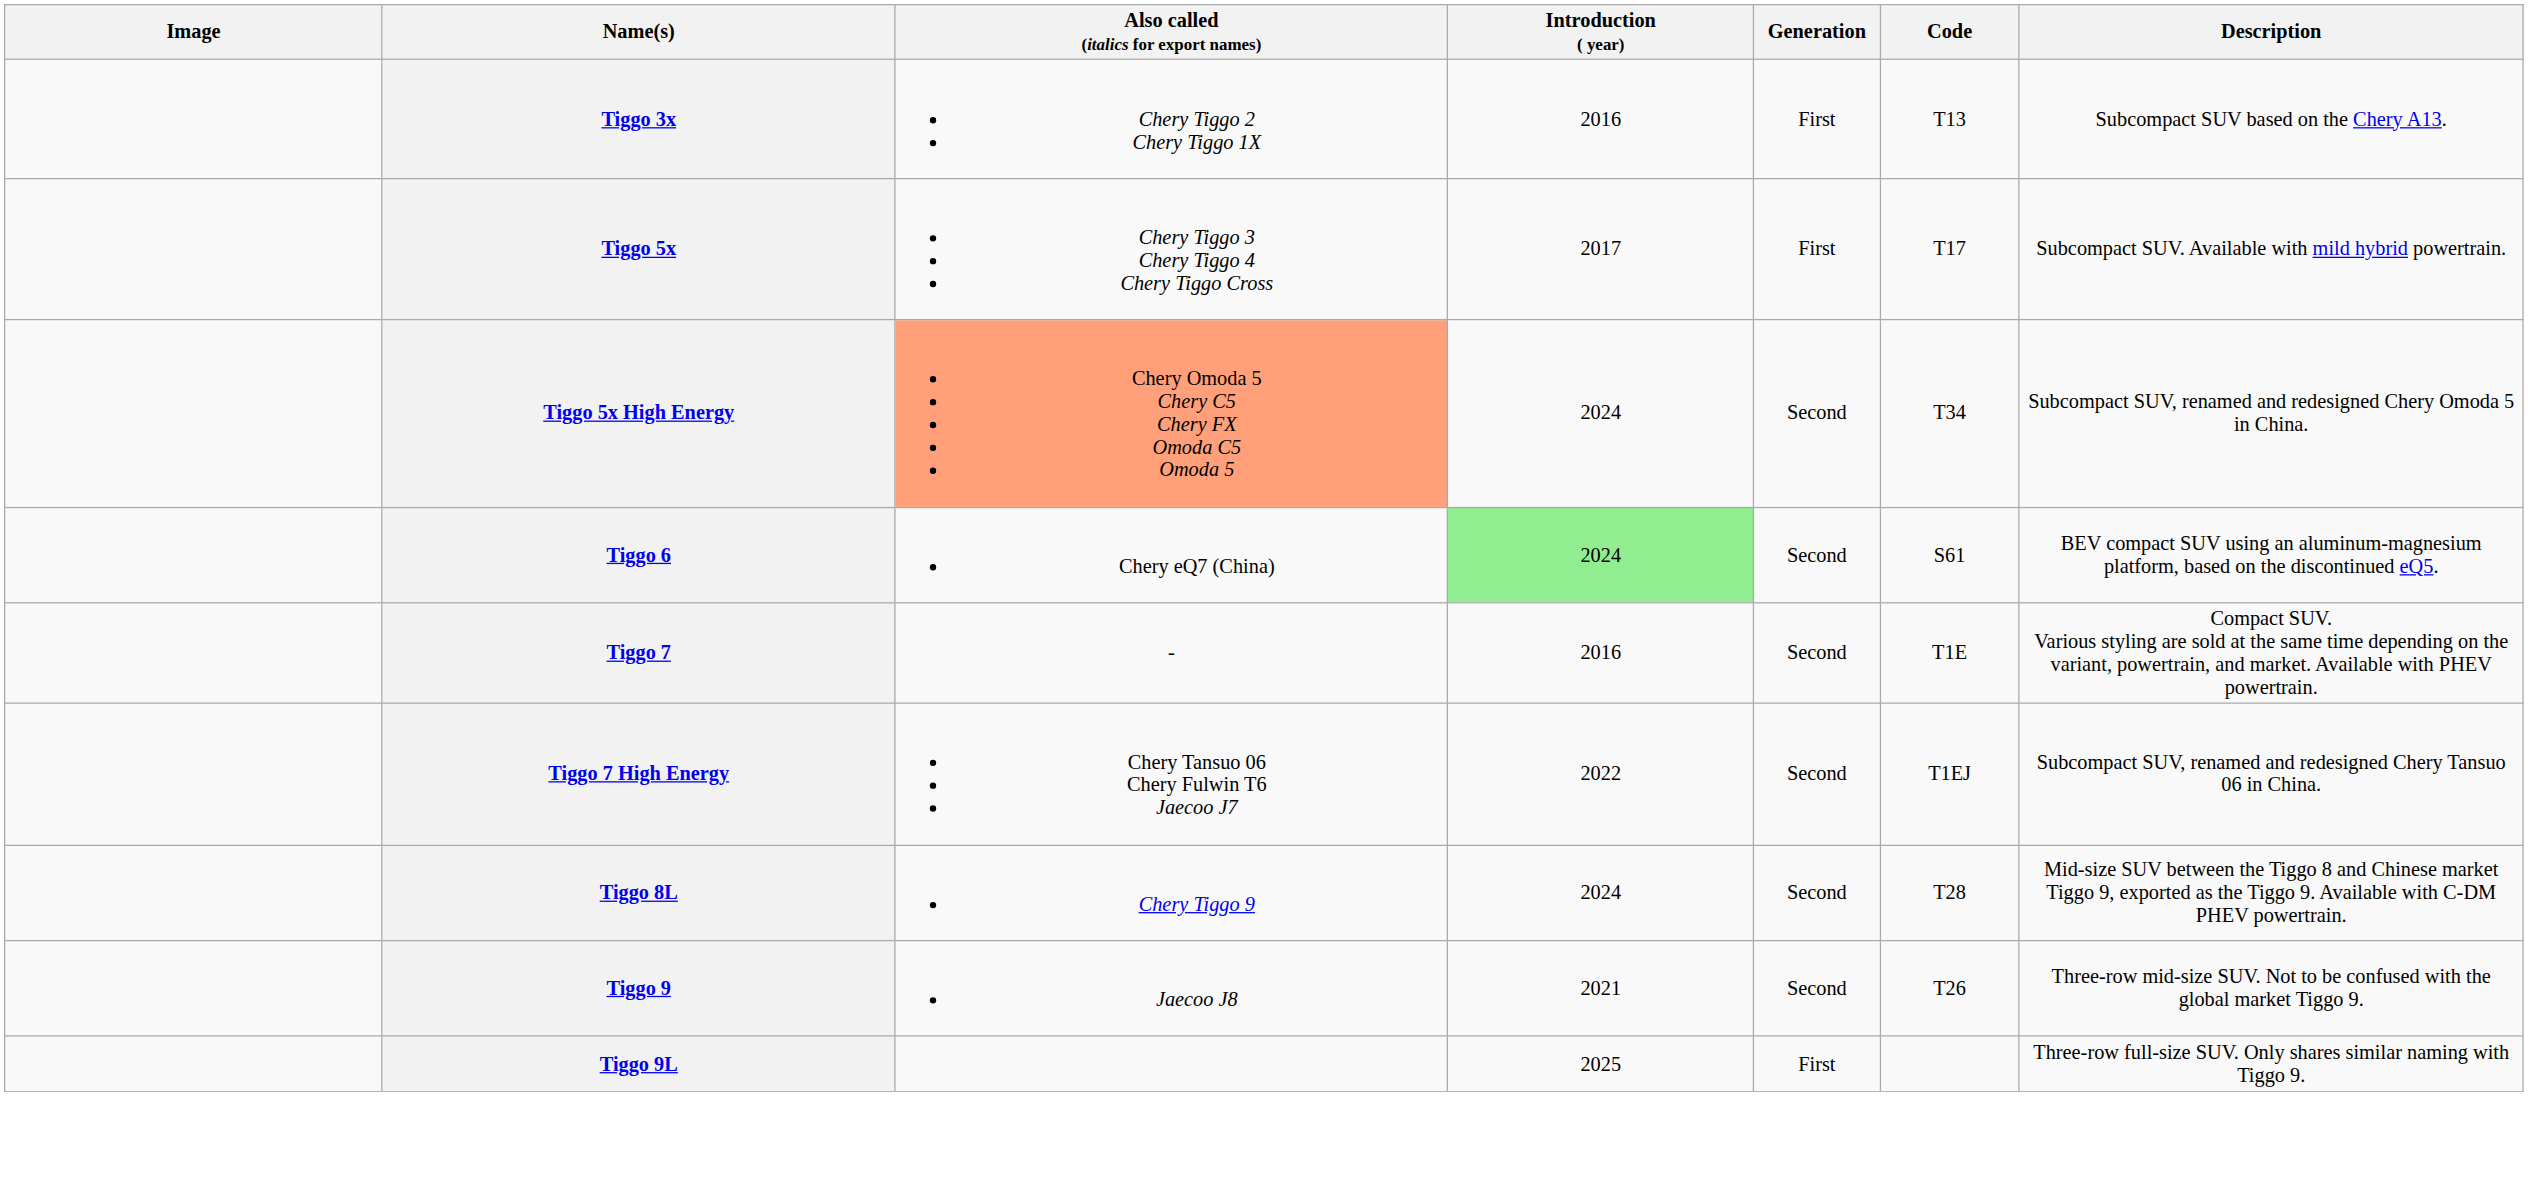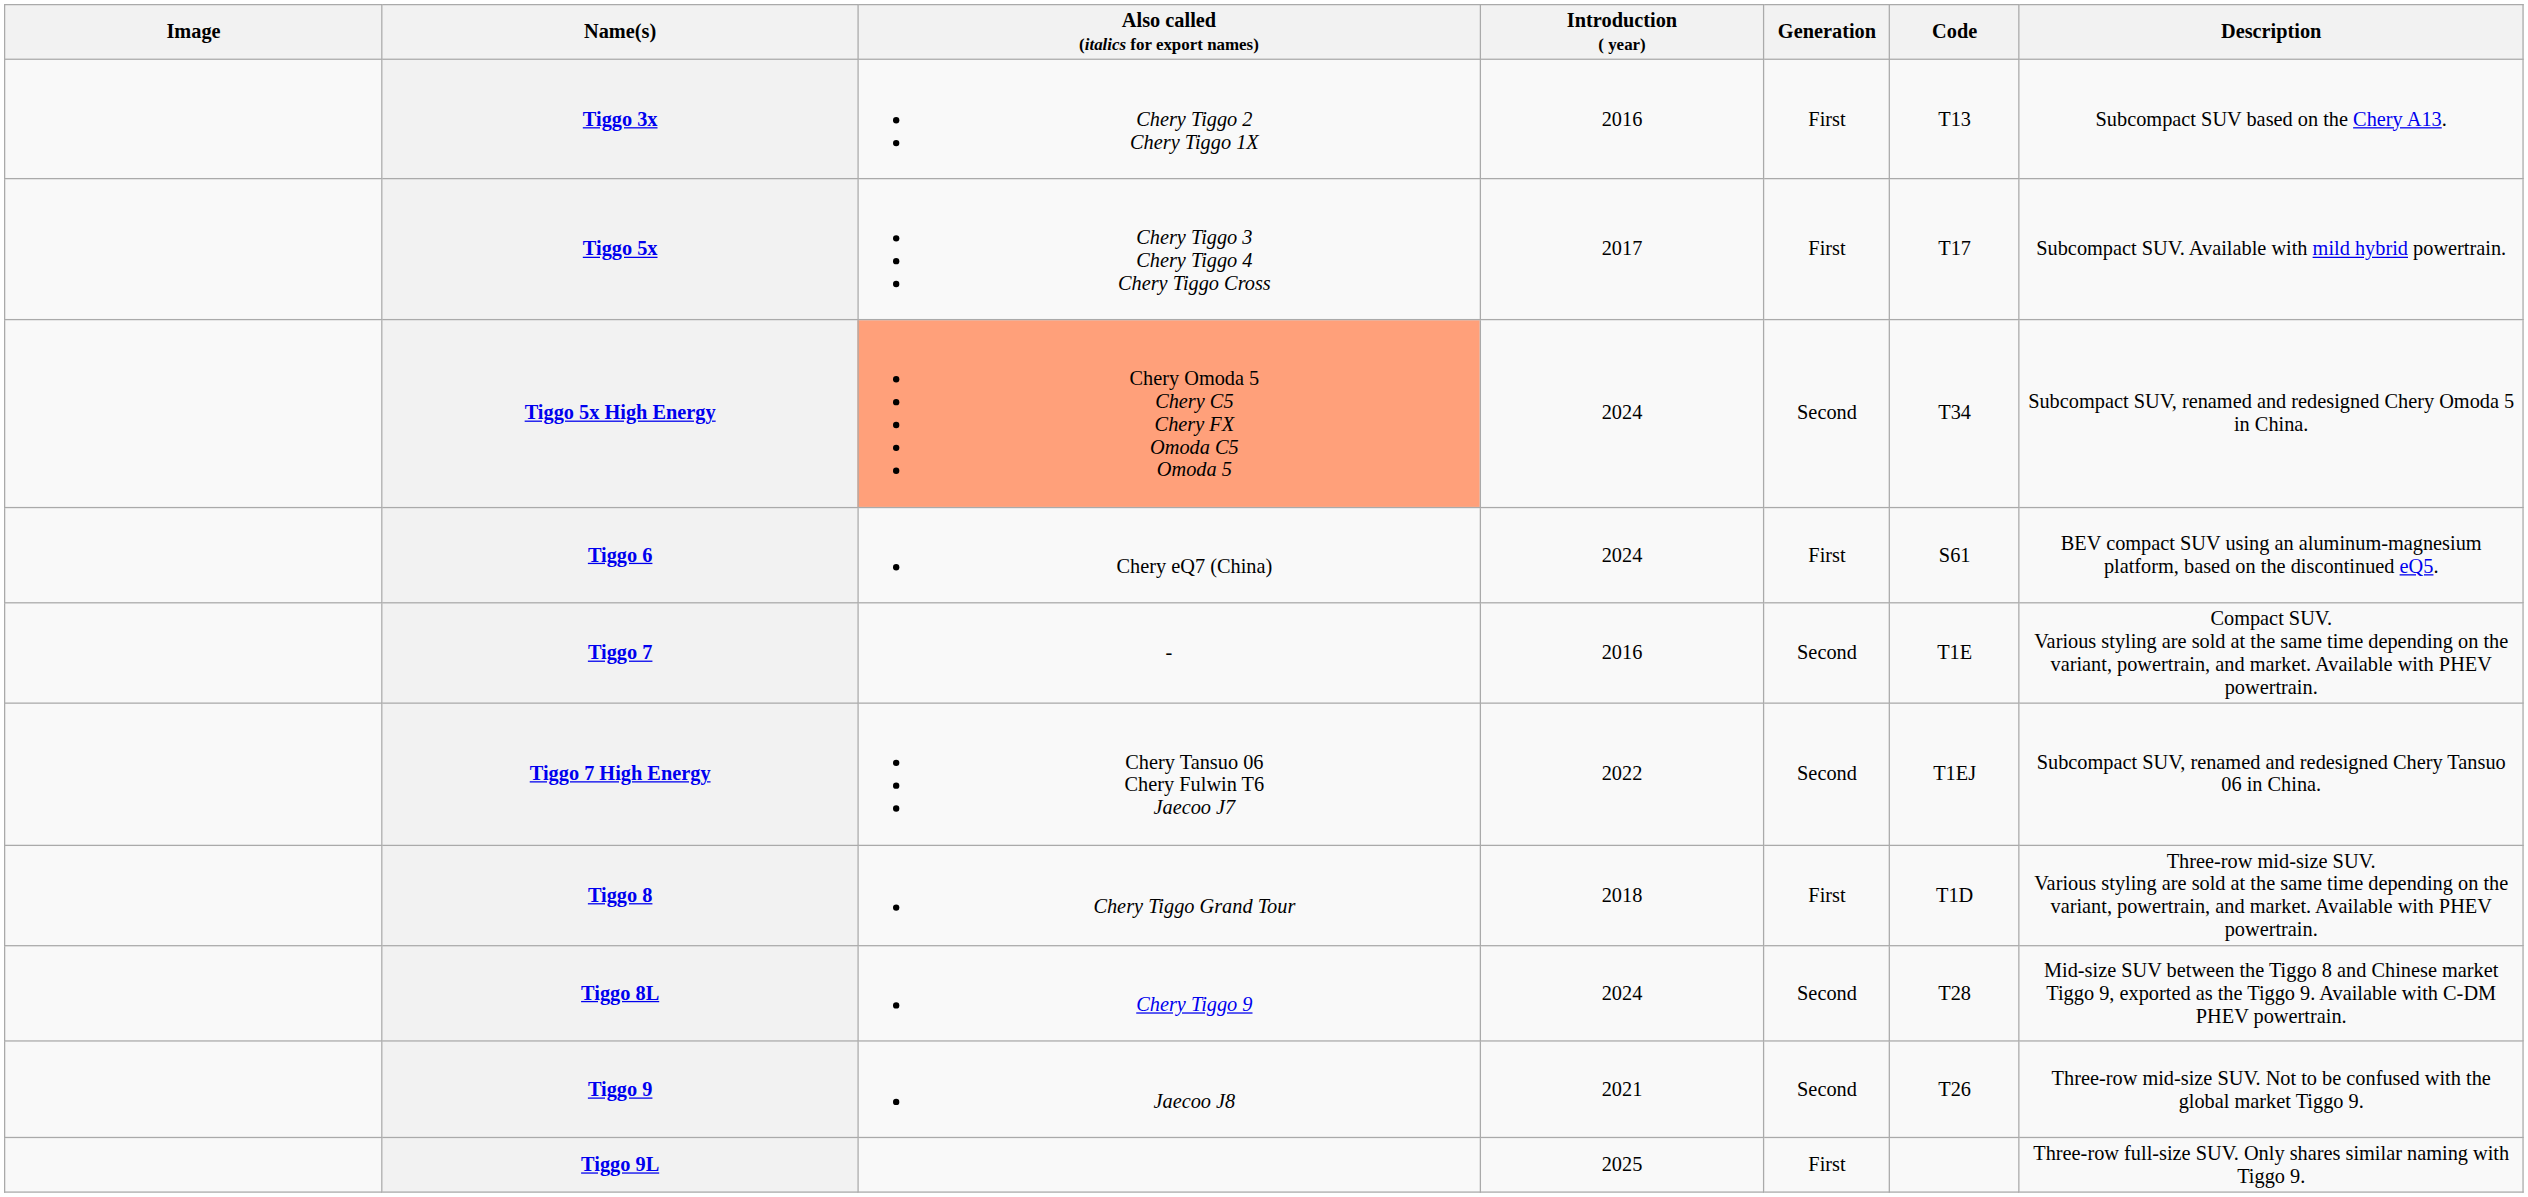Tiggo 6 | Introduction ( year): lightgreen background -> no background
Tiggo 6 | Generation: Second -> First
+ row: Tiggo 8 | Chery Tiggo Grand Tour | 2018 | First | T1D | Three-row mid-size SUV. Various styling are sold at the same time depending on the variant, powertrain, and market. Available with PHEV powertrain.
